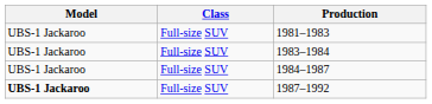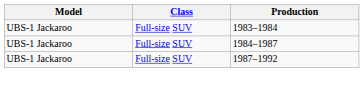- row: UBS-1 Jackaroo | Full-size SUV | 1981–1983
1987–1992 | Model: bold -> normal
